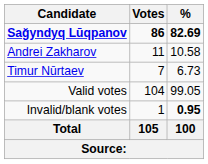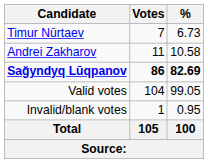rows swapped: Sağyndyq Lūqpanov <-> Timur Nūrtaev
Invalid/blank votes | %: bold -> normal
